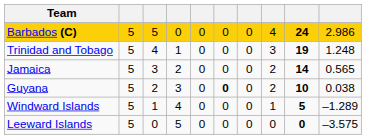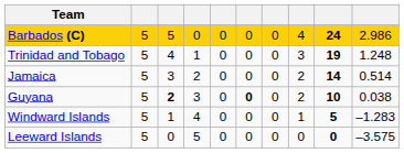Jamaica | column 10: 0.565 -> 0.514
Guyana | column 3: normal -> bold
Windward Islands | column 10: –1.289 -> –1.283
